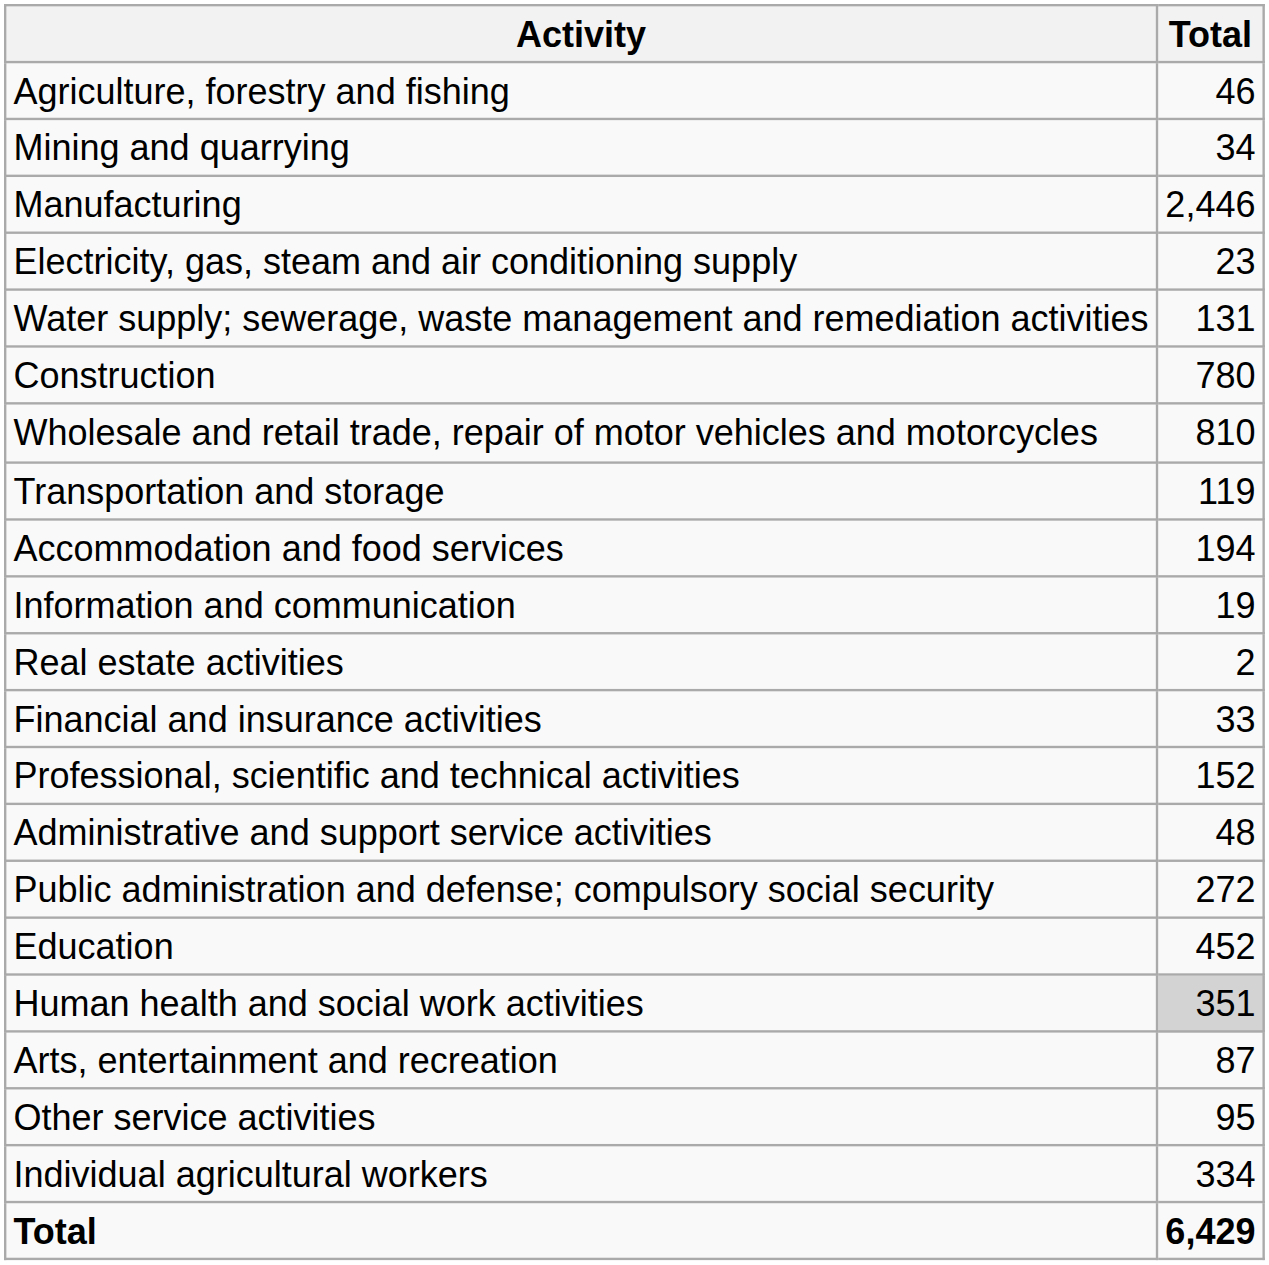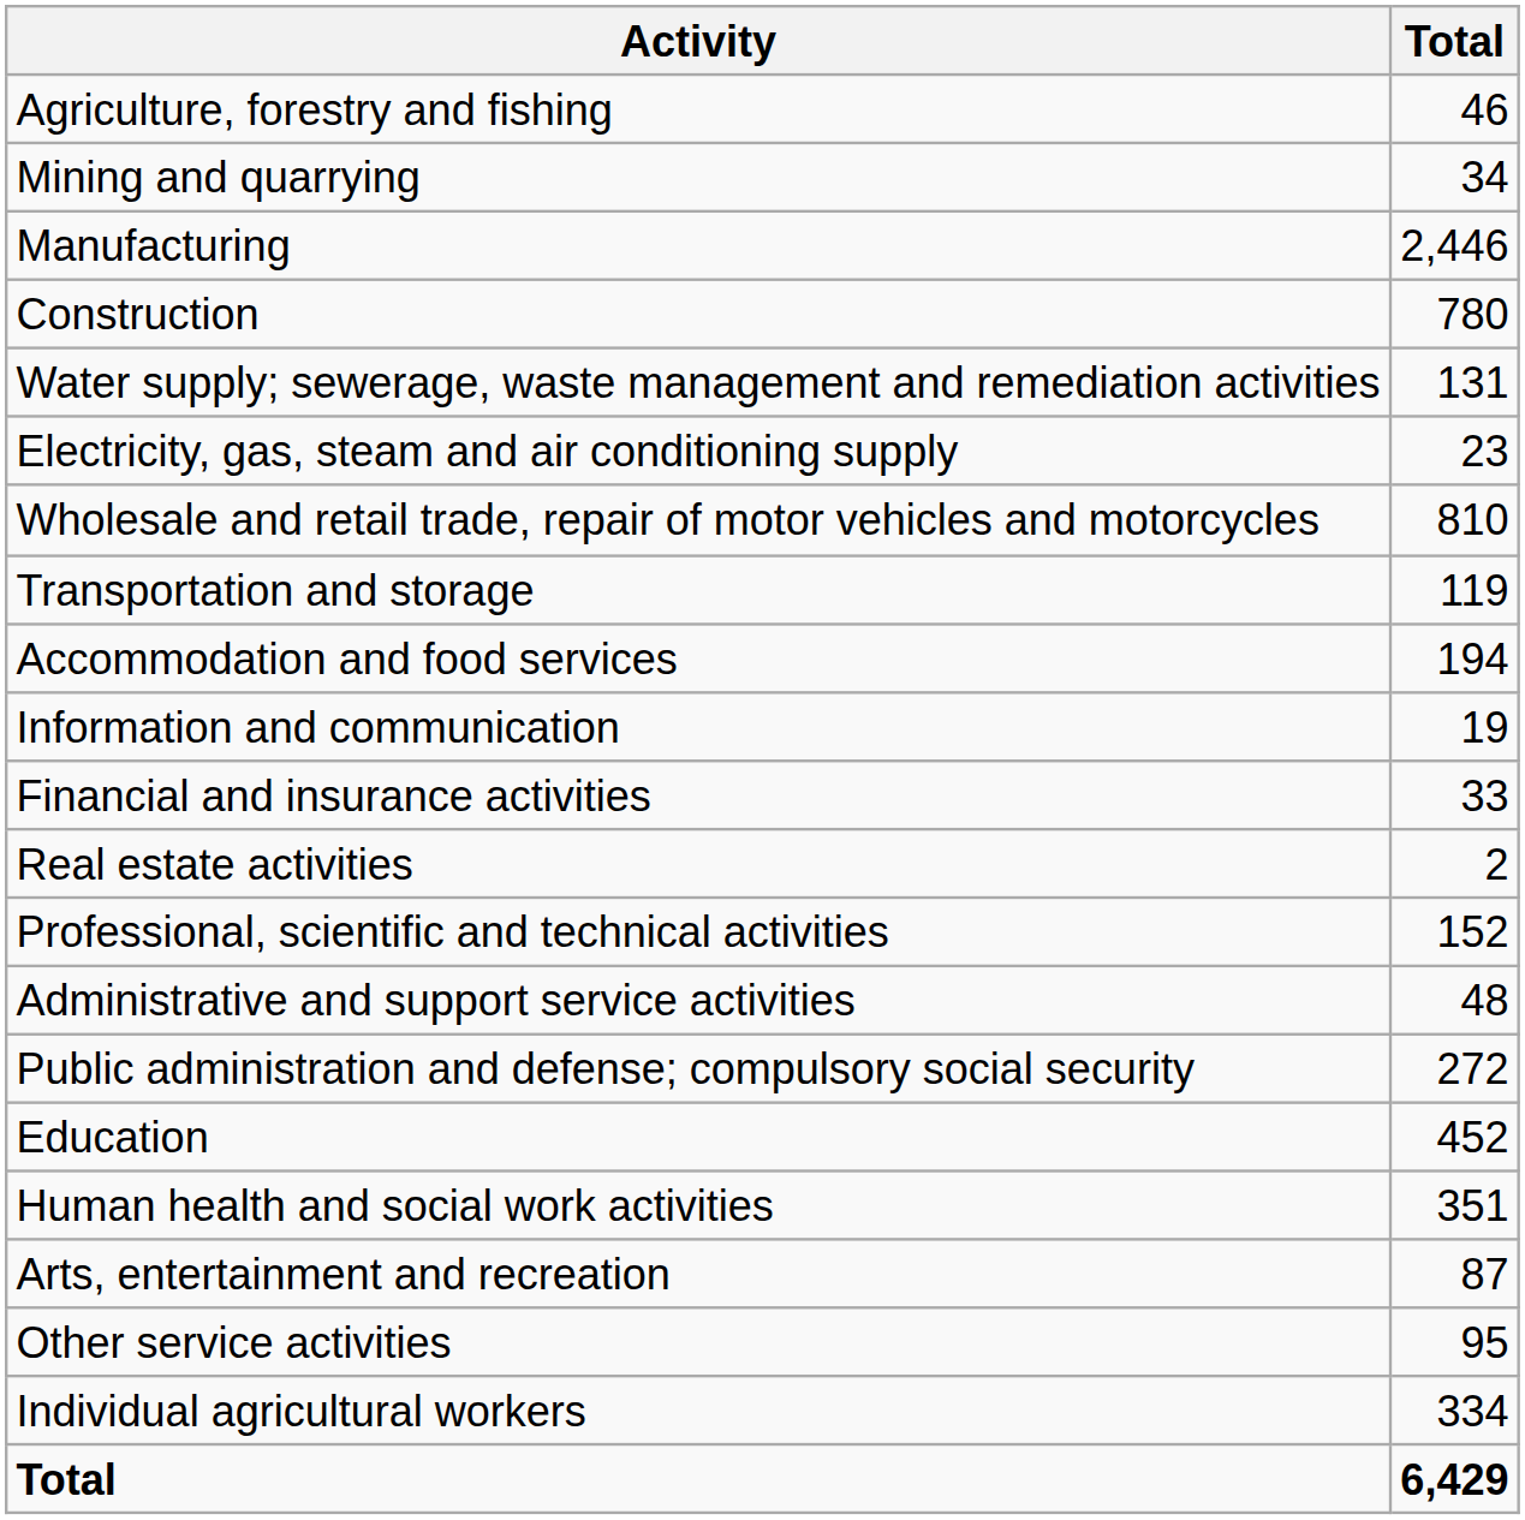rows swapped: Electricity, gas, steam and air conditioning supply <-> Construction
rows swapped: Financial and insurance activities <-> Real estate activities
Human health and social work activities | Total: lightgrey background -> no background
